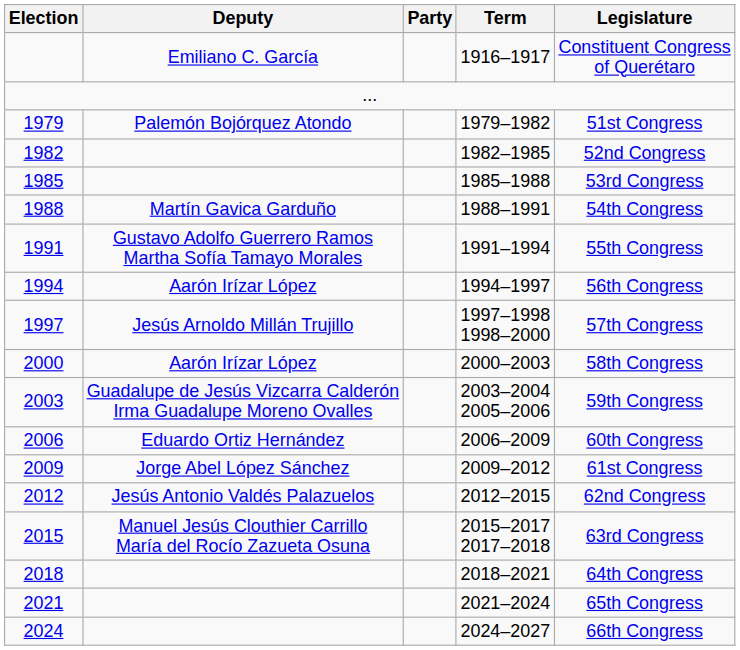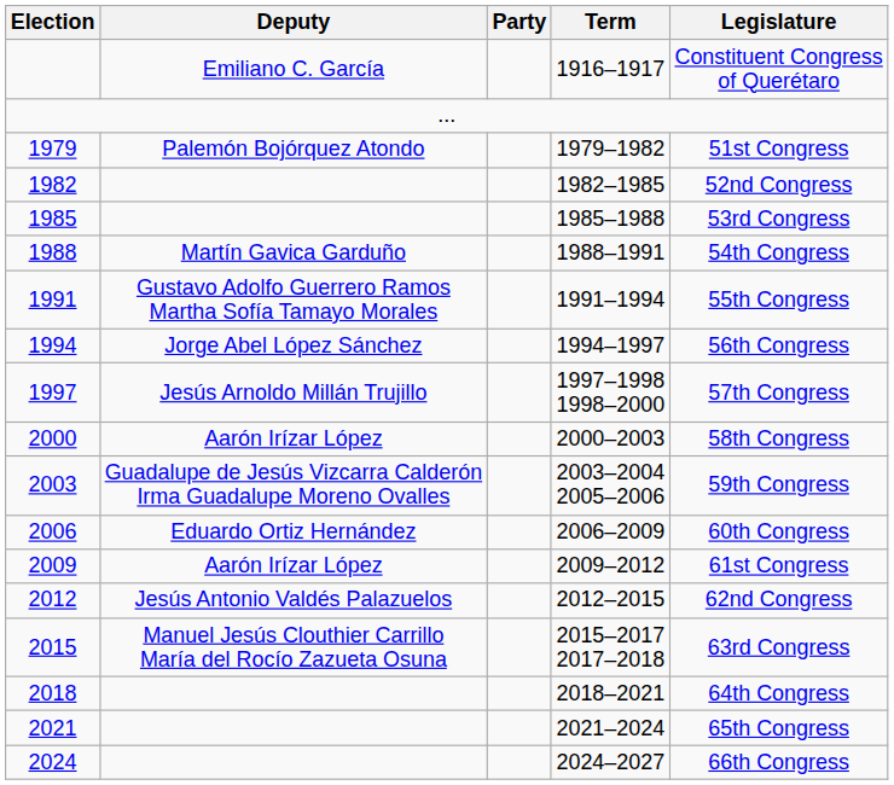1994 | Deputy: Aarón Irízar López -> Jorge Abel López Sánchez
2009 | Deputy: Jorge Abel López Sánchez -> Aarón Irízar López
